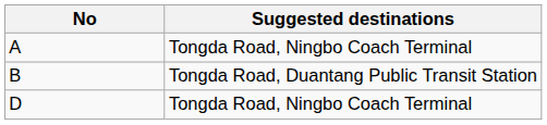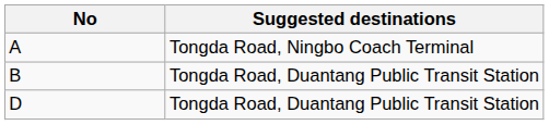D | Suggested destinations: Tongda Road, Ningbo Coach Terminal -> Tongda Road, Duantang Public Transit Station
